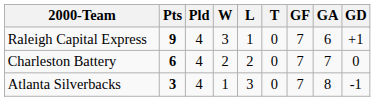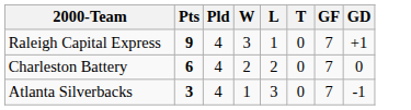- column: GA | 6 | 7 | 8
